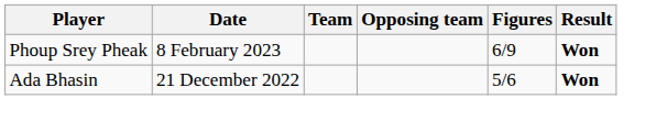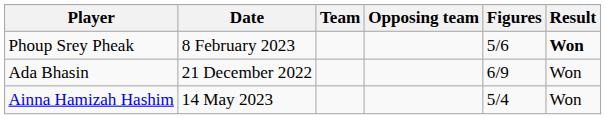Phoup Srey Pheak | Figures: 6/9 -> 5/6
Ada Bhasin | Figures: 5/6 -> 6/9
Ada Bhasin | Result: bold -> normal
+ row: Ainna Hamizah Hashim | 14 May 2023 | 5/4 | Won
